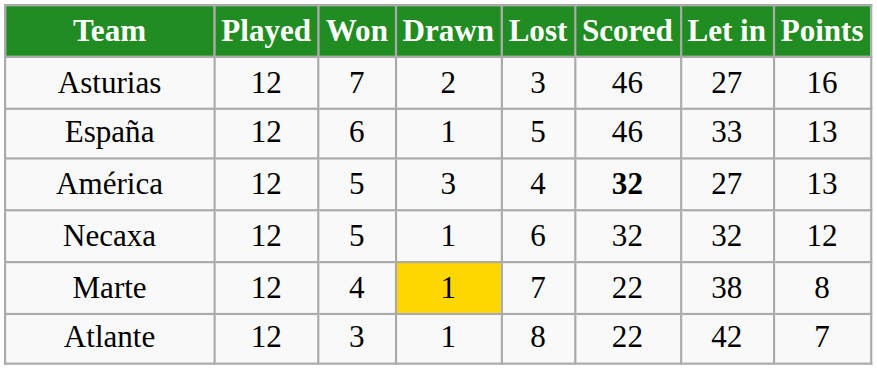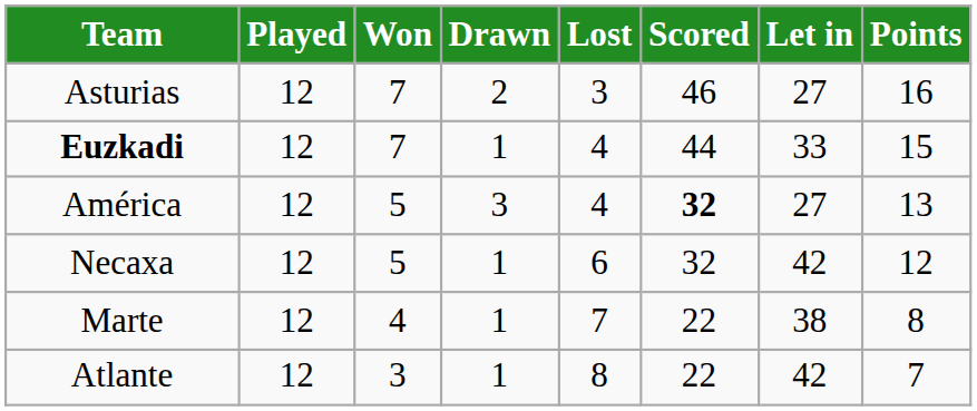+ row: Euzkadi | 12 | 7 | 1 | 4 | 44 | 33 | 15
- row: España | 12 | 6 | 1 | 5 | 46 | 33 | 13
Necaxa | Let in: 32 -> 42
Marte | Drawn: gold background -> no background
